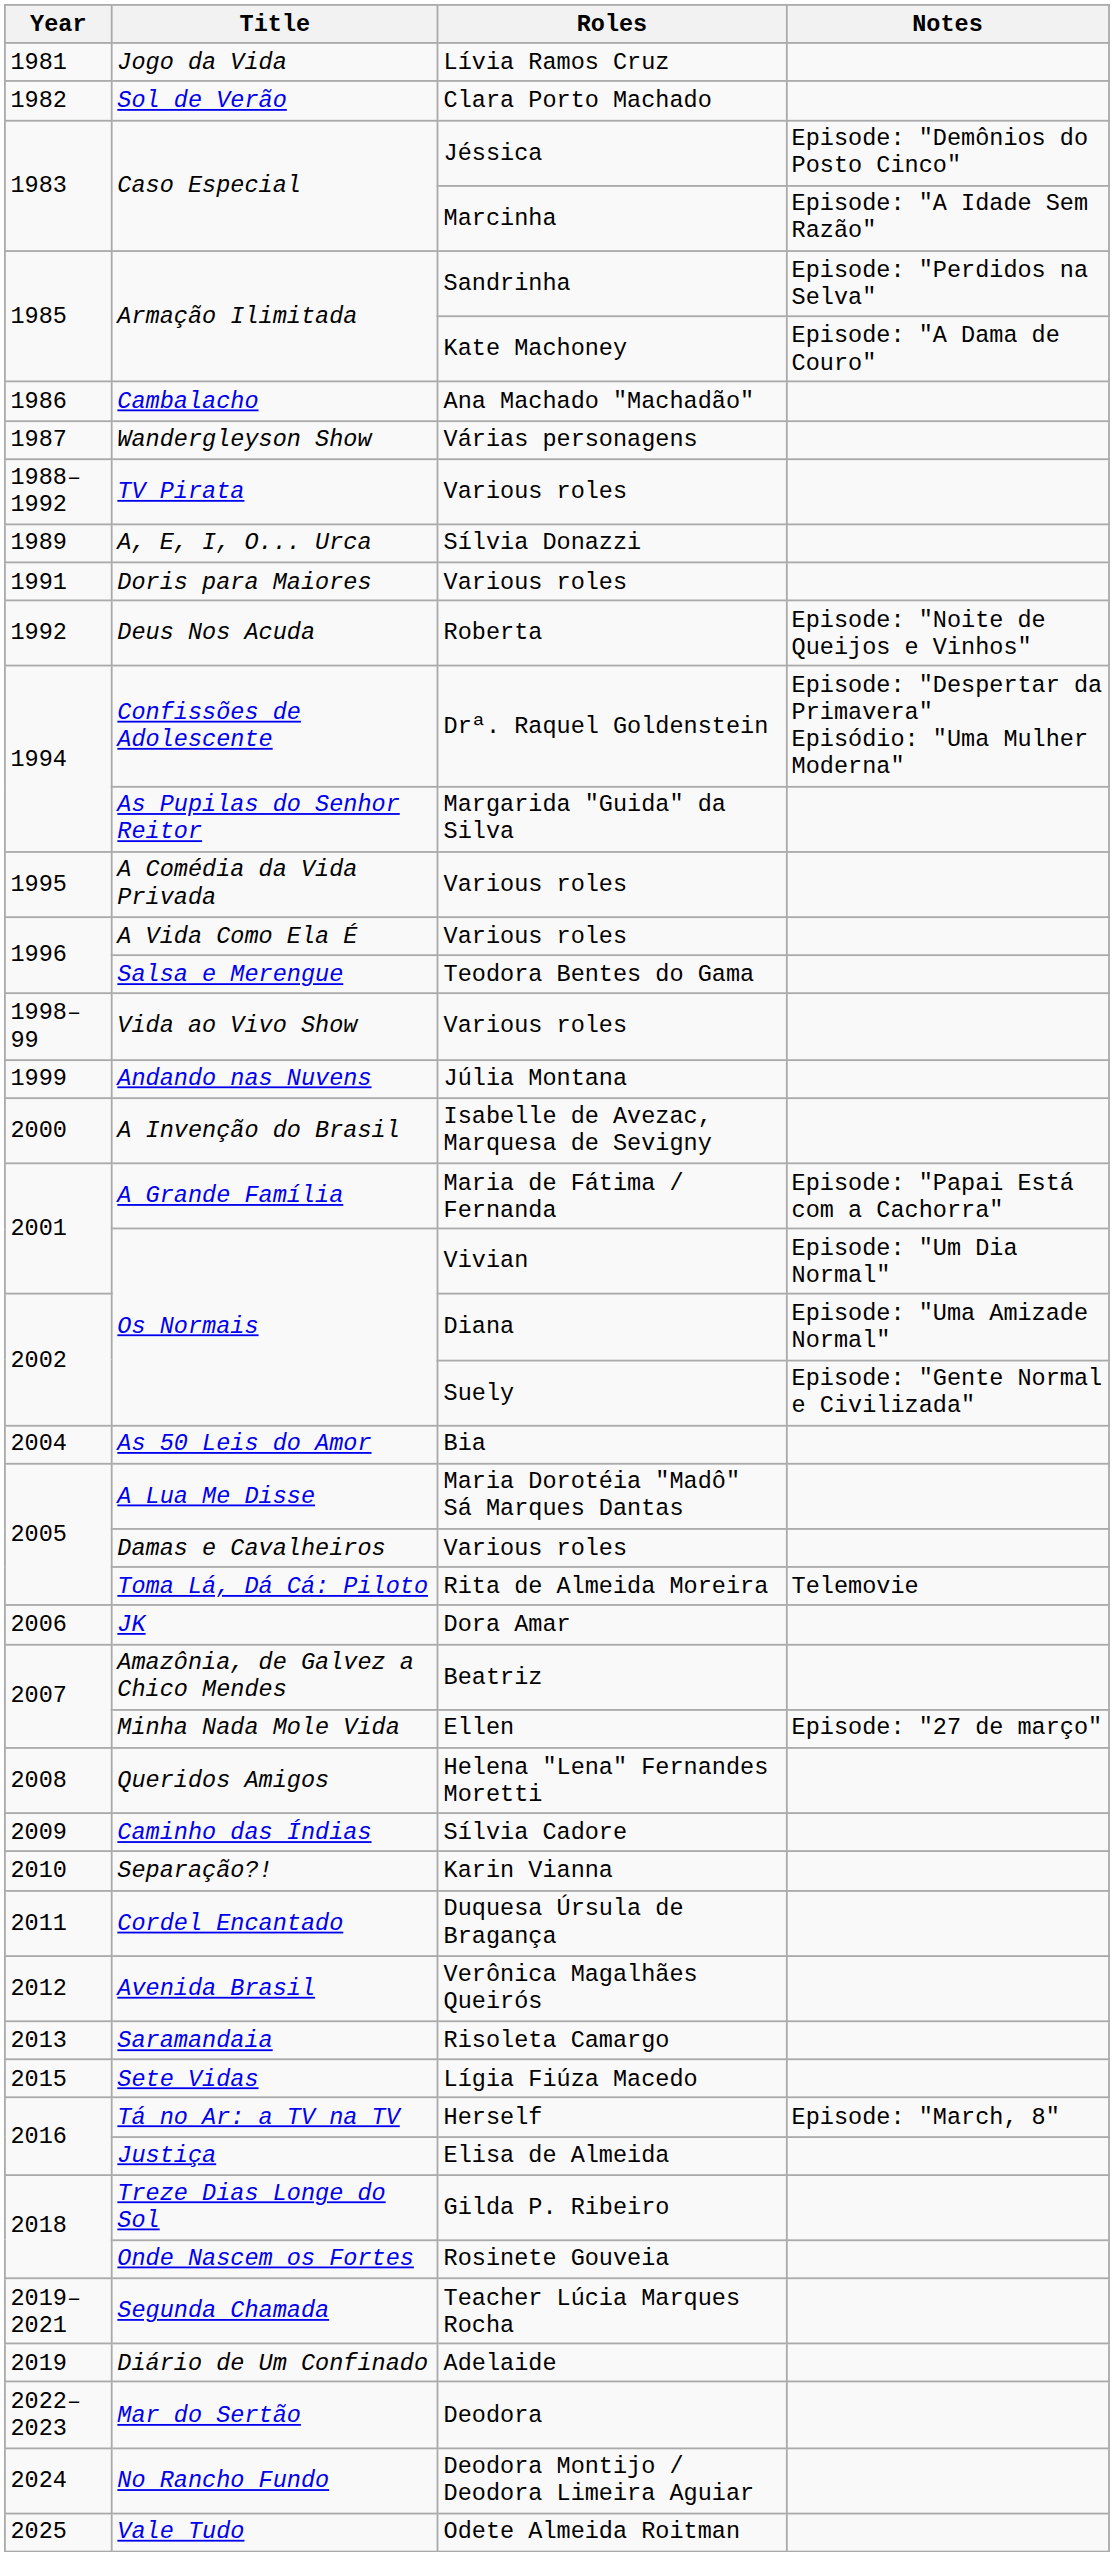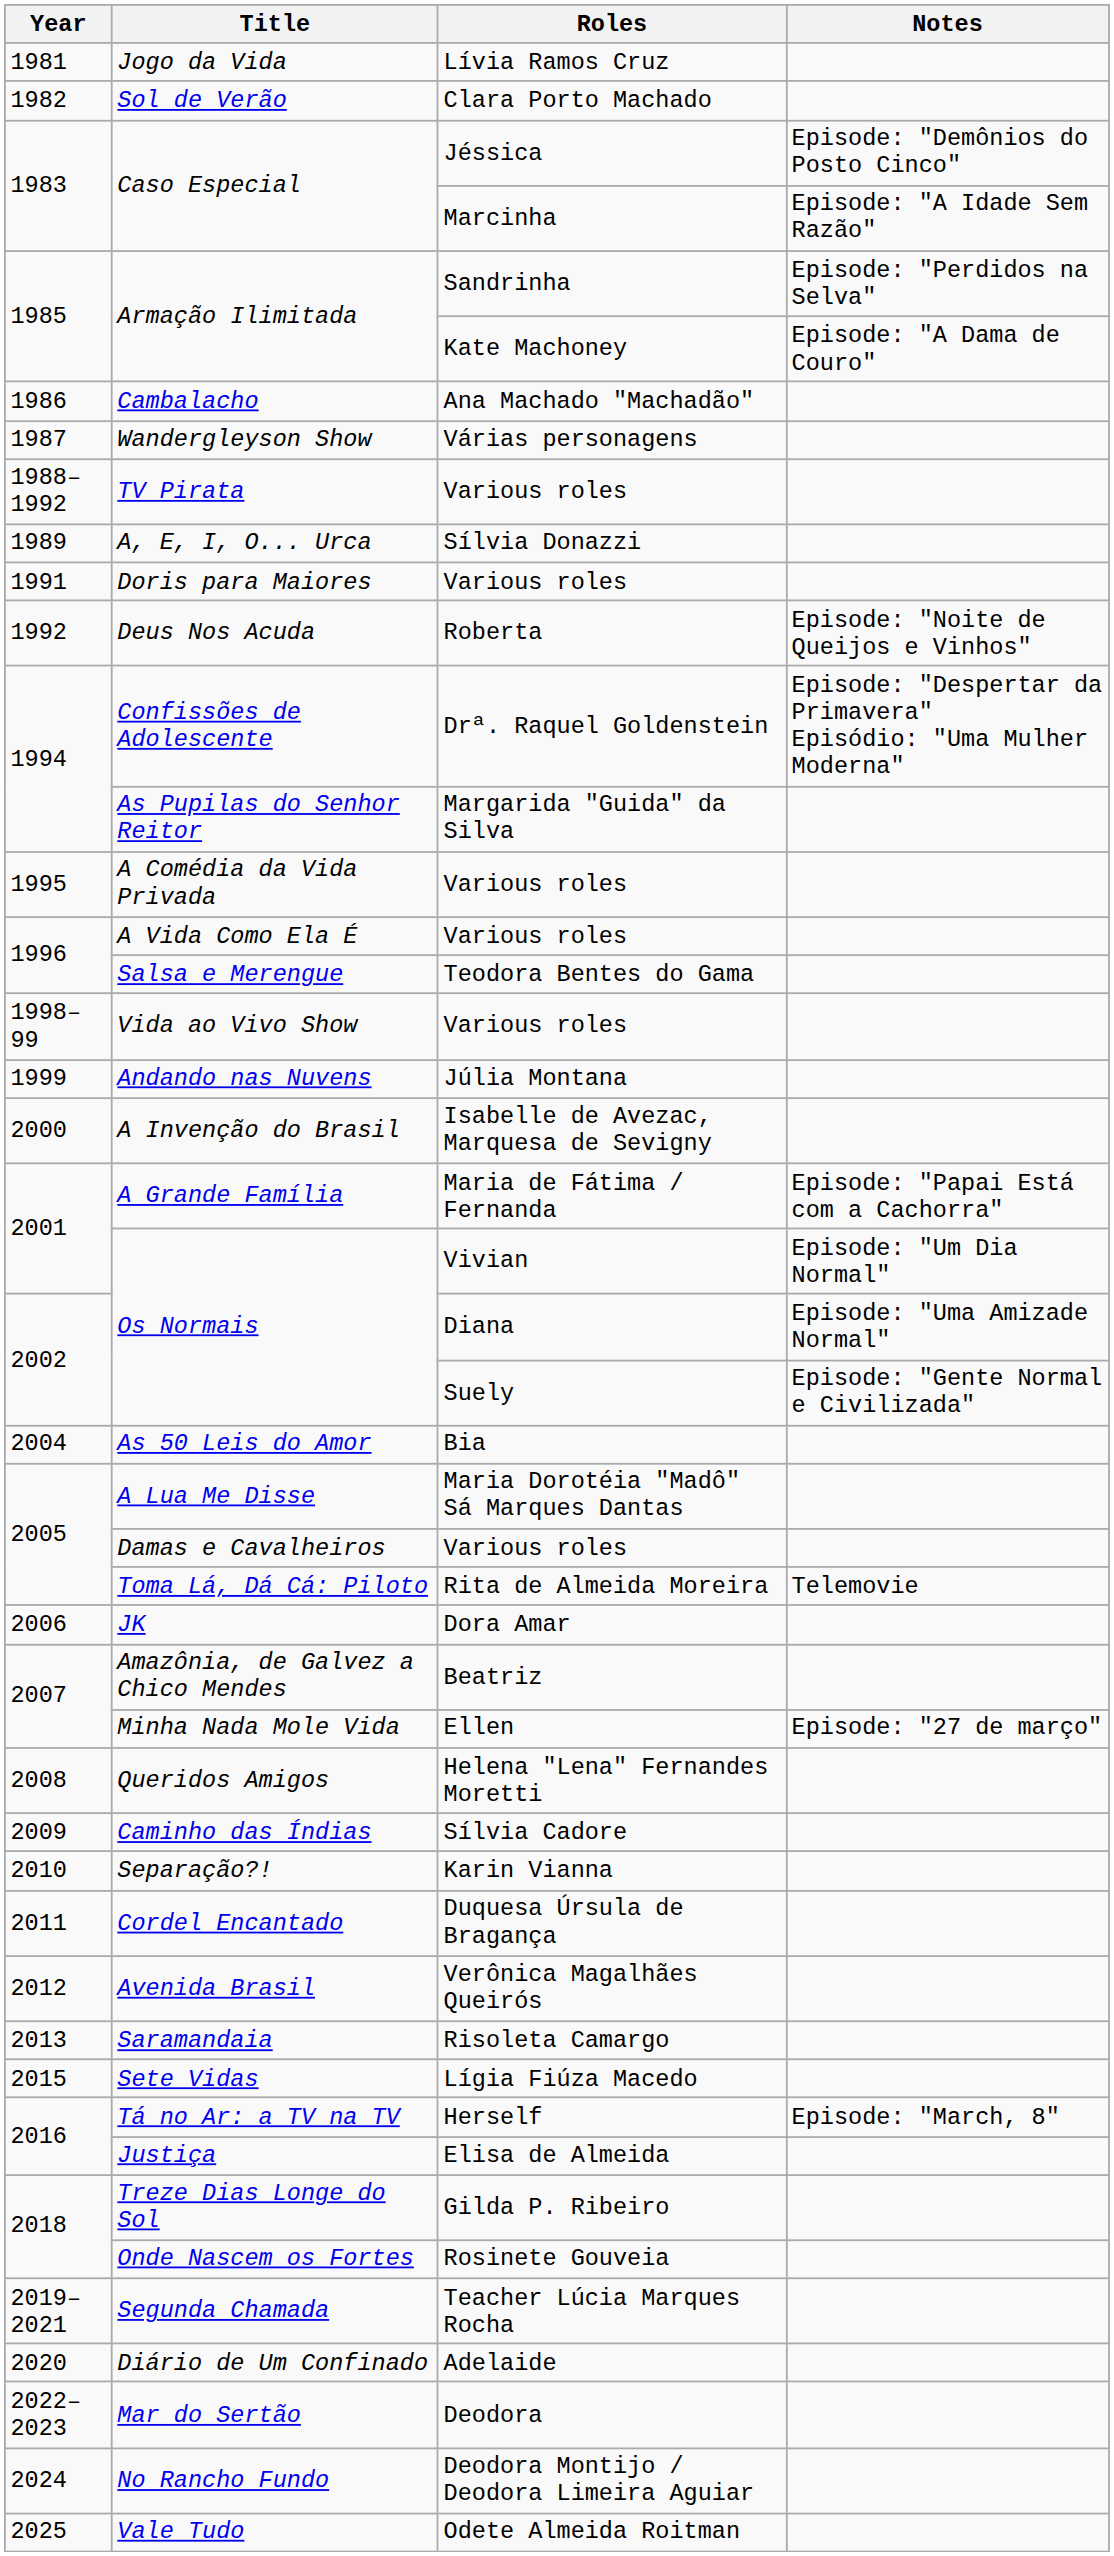Diário de Um Confinado | Year: 2019 -> 2020
